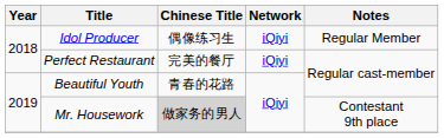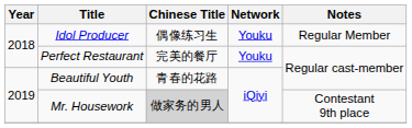Idol Producer | Network: iQiyi -> Youku
Perfect Restaurant | Network: iQiyi -> Youku
